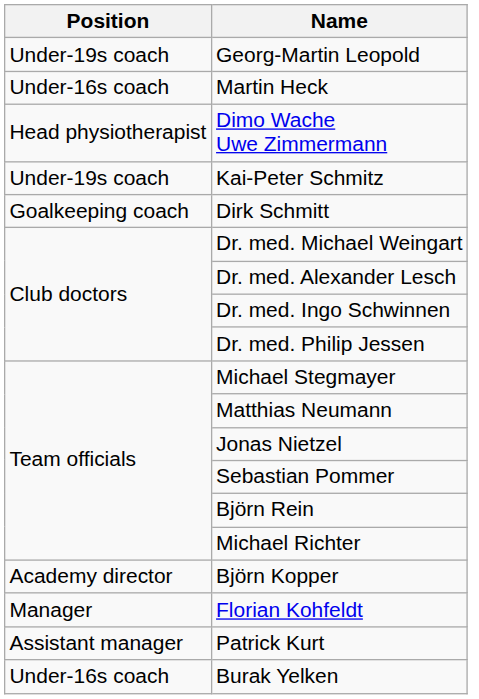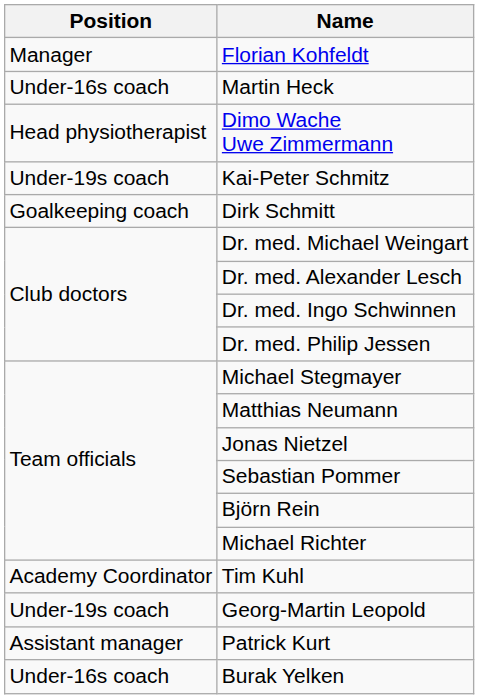rows swapped: Florian Kohfeldt <-> Georg-Martin Leopold
- row: Academy director | Björn Kopper
+ row: Academy Coordinator | Tim Kuhl
